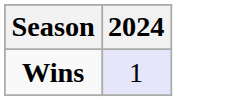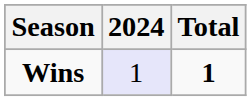+ column: Total | 1
